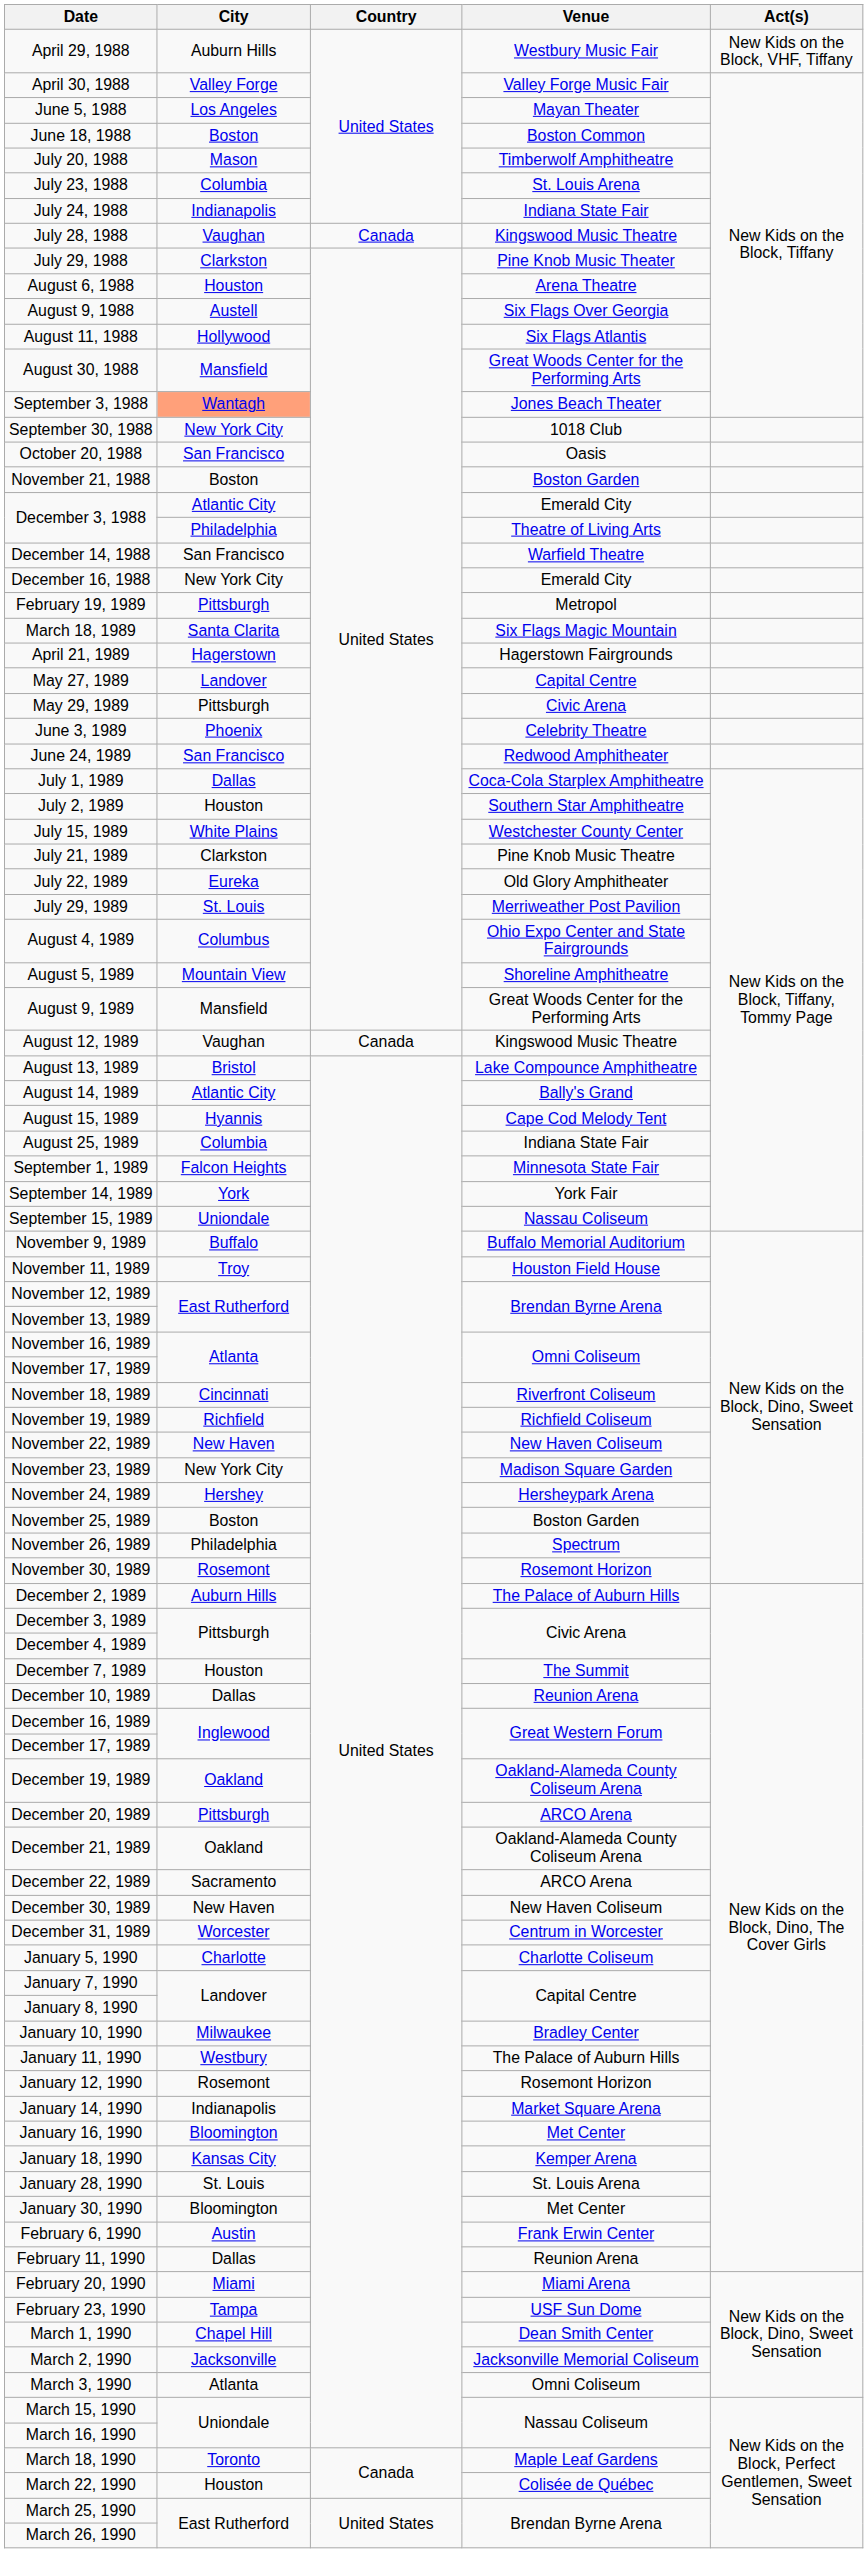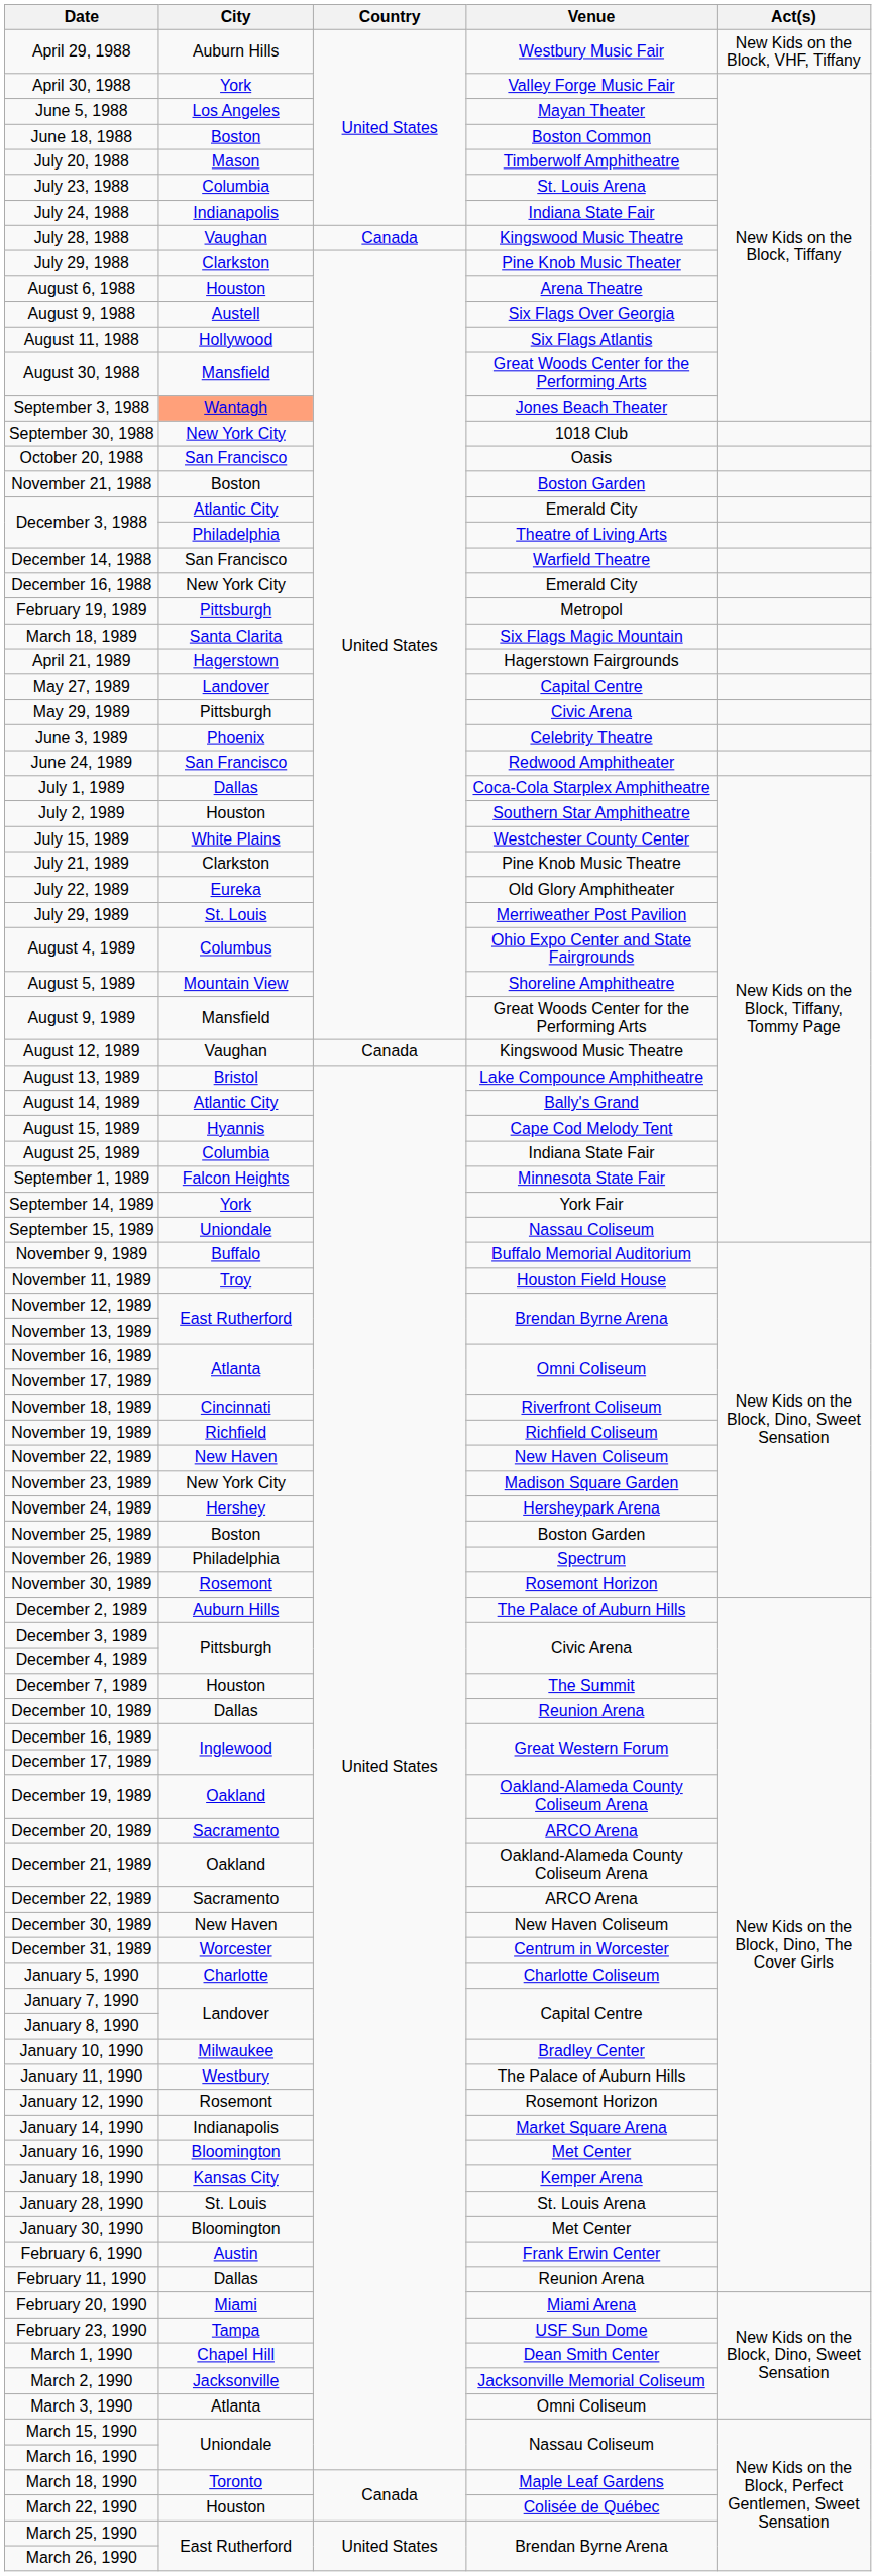April 30, 1988 | City: Valley Forge -> York
December 20, 1989 | City: Pittsburgh -> Sacramento
